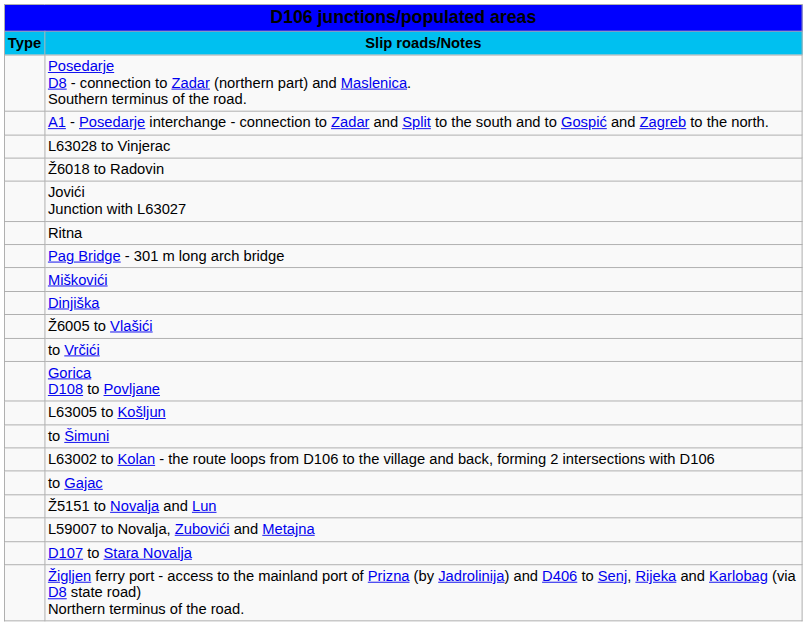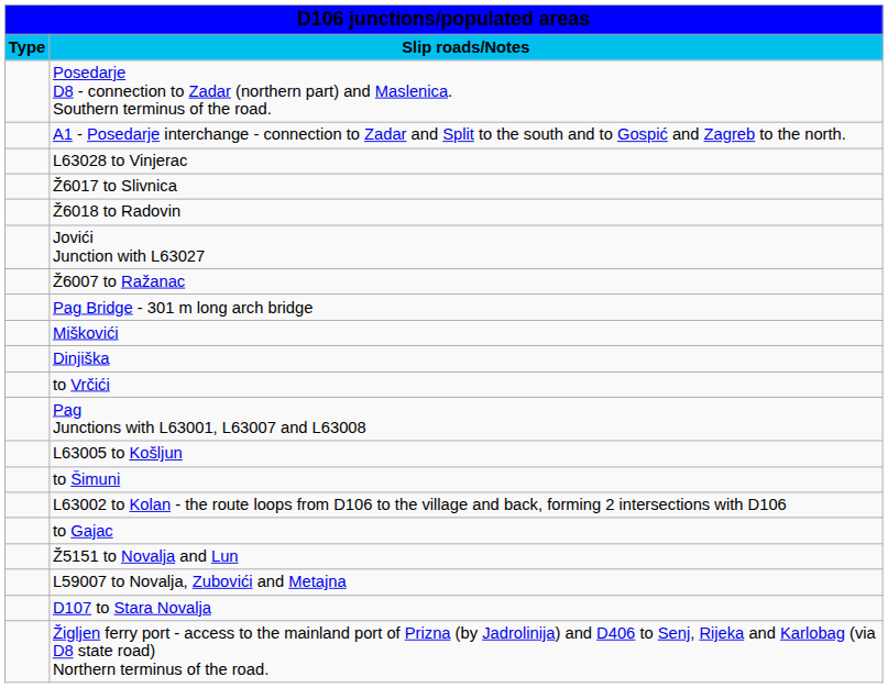+ row: Ž6017 to Slivnica
+ row: Ž6007 to Ražanac
- row: Ritna
- row: Ž6005 to Vlašići
- row: Gorica D108 to Povljane
+ row: Pag Junctions with L63001, L63007 and L63008
